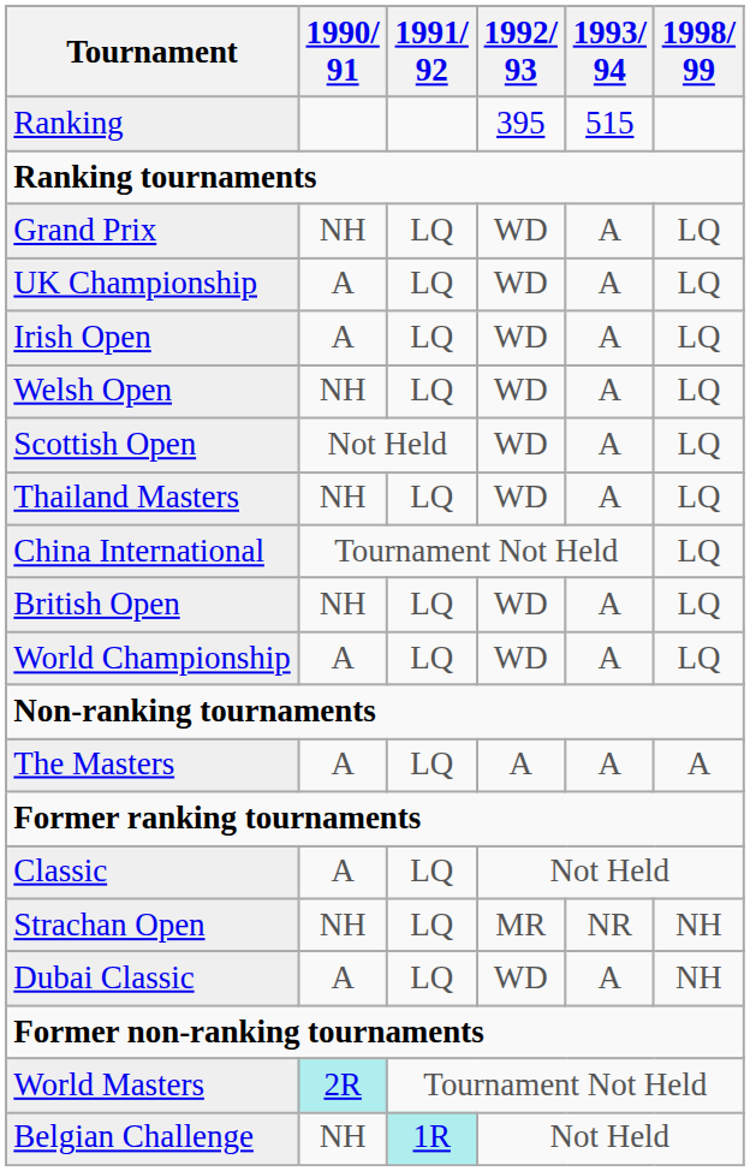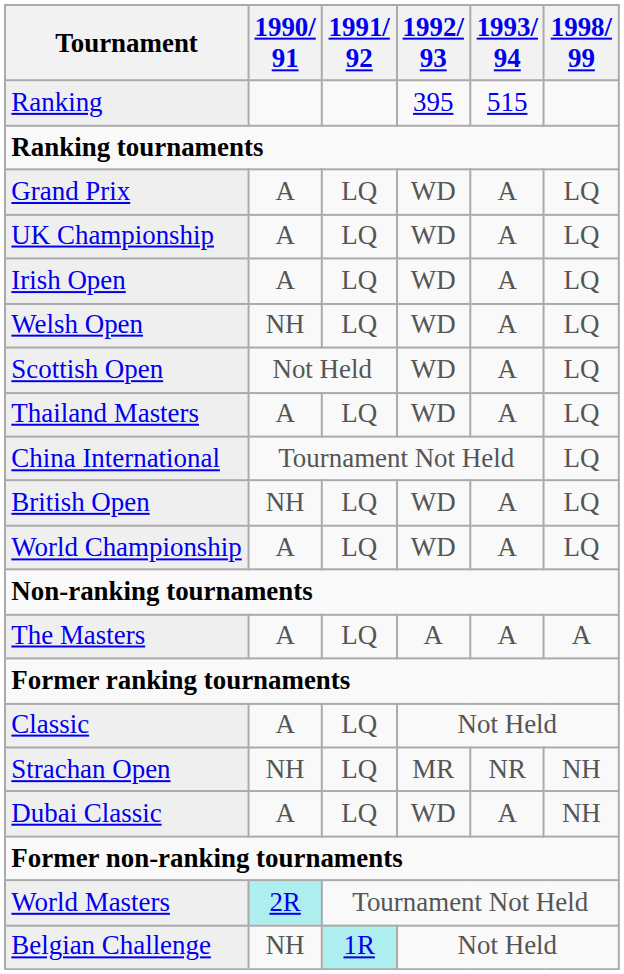Grand Prix | 1990/ 91: NH -> A
Thailand Masters | 1990/ 91: NH -> A
